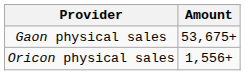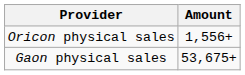rows swapped: Gaon physical sales <-> Oricon physical sales
